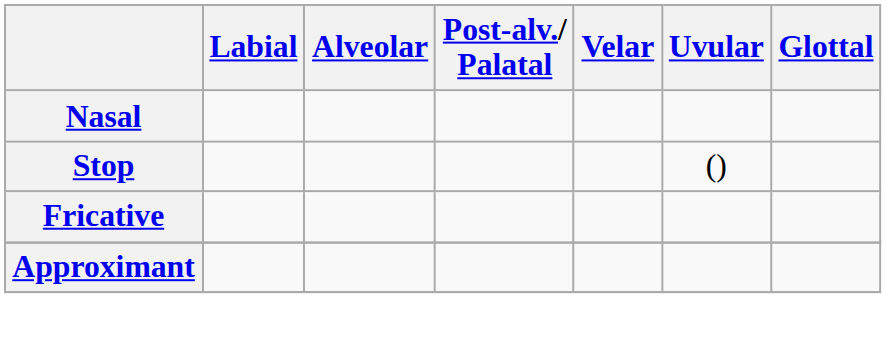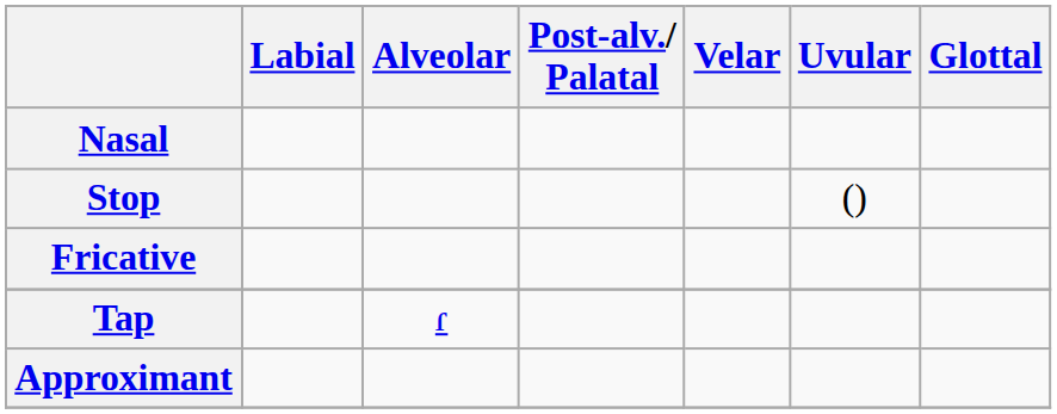+ row: Tap | ɾ
